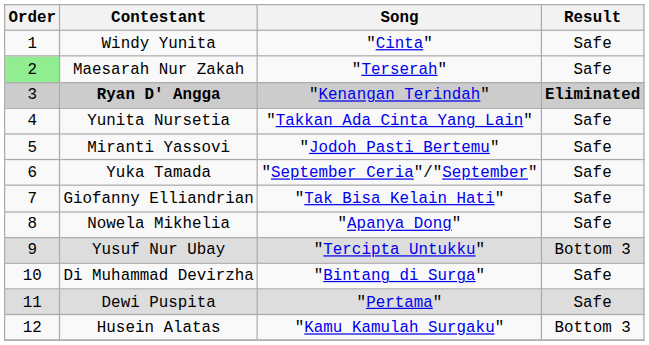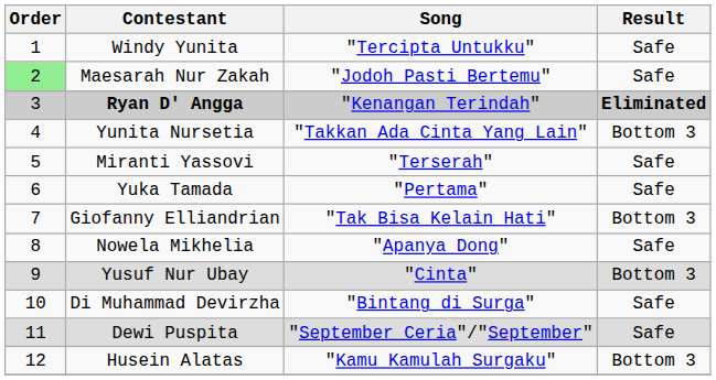Windy Yunita | Song: "Cinta" -> "Tercipta Untukku"
Maesarah Nur Zakah | Song: "Terserah" -> "Jodoh Pasti Bertemu"
Yunita Nursetia | Result: Safe -> Bottom 3
Miranti Yassovi | Song: "Jodoh Pasti Bertemu" -> "Terserah"
Yuka Tamada | Song: "September Ceria"/"September" -> "Pertama"
Giofanny Elliandrian | Result: Safe -> Bottom 3
Yusuf Nur Ubay | Song: "Tercipta Untukku" -> "Cinta"
Dewi Puspita | Song: "Pertama" -> "September Ceria"/"September"
